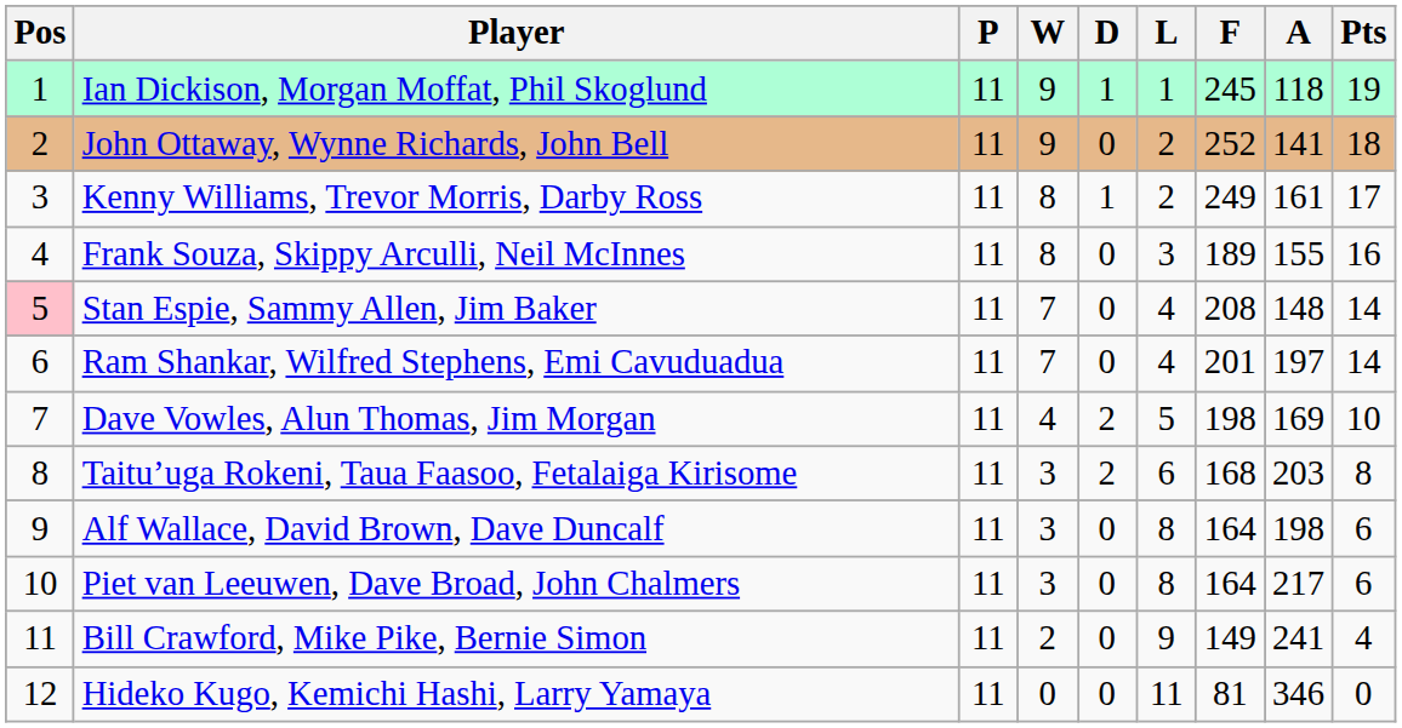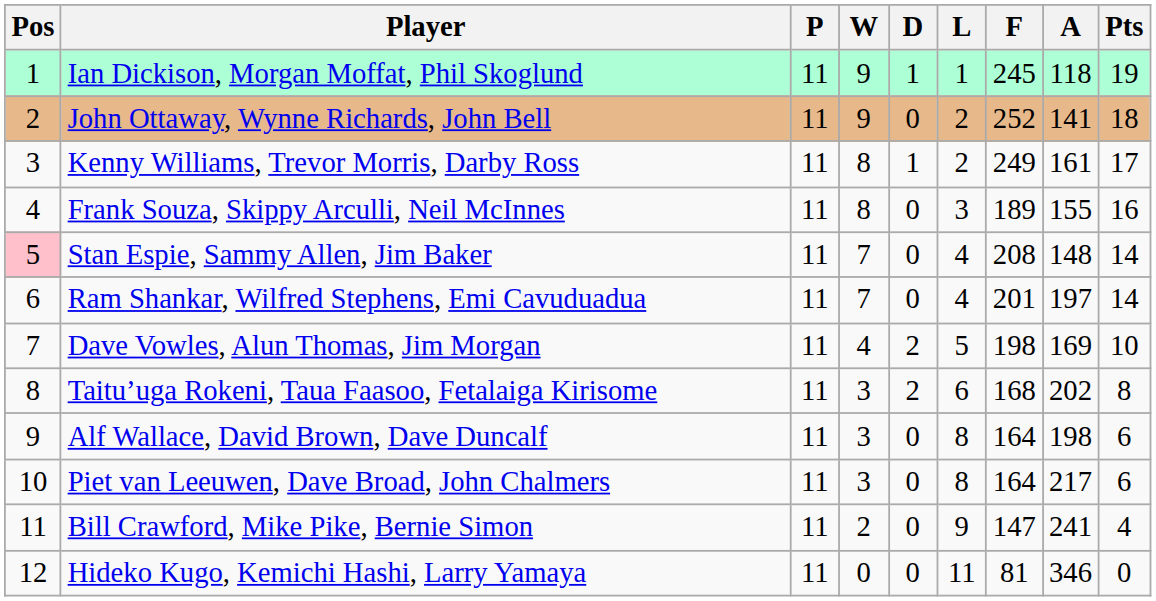Taitu’uga Rokeni, Taua Faasoo, Fetalaiga Kirisome | A: 203 -> 202
Bill Crawford, Mike Pike, Bernie Simon | F: 149 -> 147
